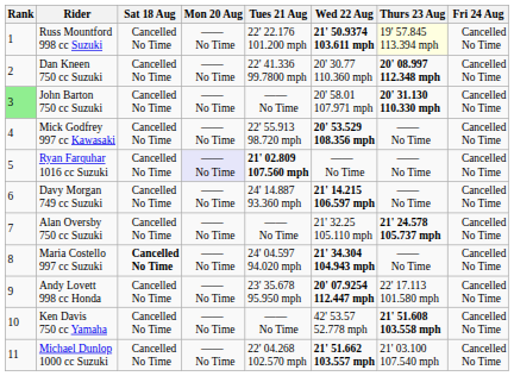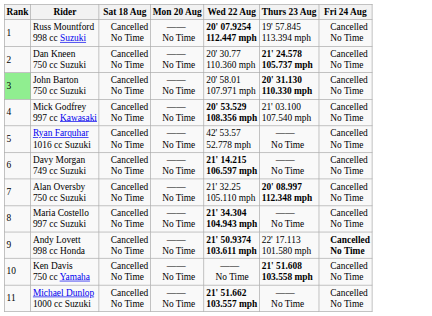- column: Tues 21 Aug | 22' 22.176 101.200 mph | 22' 41.336 99.7800 mph | —— No Time | 22' 55.913 98.720 mph | 21' 02.809 107.560 mph | 24' 14.887 93.360 mph | —— No Time | 24' 04.597 94.020 mph | 23' 35.678 95.950 mph | —— No Time | 22' 04.268 102.570 mph
Russ Mountford 998 cc Suzuki | Wed 22 Aug: 21' 50.9374 103.611 mph -> 20' 07.9254 112.447 mph
Russ Mountford 998 cc Suzuki | Thurs 23 Aug: lightyellow background -> no background
Dan Kneen 750 cc Suzuki | Thurs 23 Aug: 20' 08.997 112.348 mph -> 21' 24.578 105.737 mph
Mick Godfrey 997 cc Kawasaki | Thurs 23 Aug: —— No Time -> 21' 03.100 107.540 mph
Ryan Farquhar 1016 cc Suzuki | Mon 20 Aug: lavender background -> no background
Ryan Farquhar 1016 cc Suzuki | Wed 22 Aug: —— No Time -> 42' 53.57 52.778 mph
Alan Oversby 750 cc Suzuki | Thurs 23 Aug: 21' 24.578 105.737 mph -> 20' 08.997 112.348 mph
Maria Costello 997 cc Suzuki | Sat 18 Aug: bold -> normal
Andy Lovett 998 cc Honda | Wed 22 Aug: 20' 07.9254 112.447 mph -> 21' 50.9374 103.611 mph
Andy Lovett 998 cc Honda | Fri 24 Aug: normal -> bold
Ken Davis 750 cc Yamaha | Wed 22 Aug: 42' 53.57 52.778 mph -> —— No Time
Michael Dunlop 1000 cc Suzuki | Thurs 23 Aug: 21' 03.100 107.540 mph -> —— No Time
